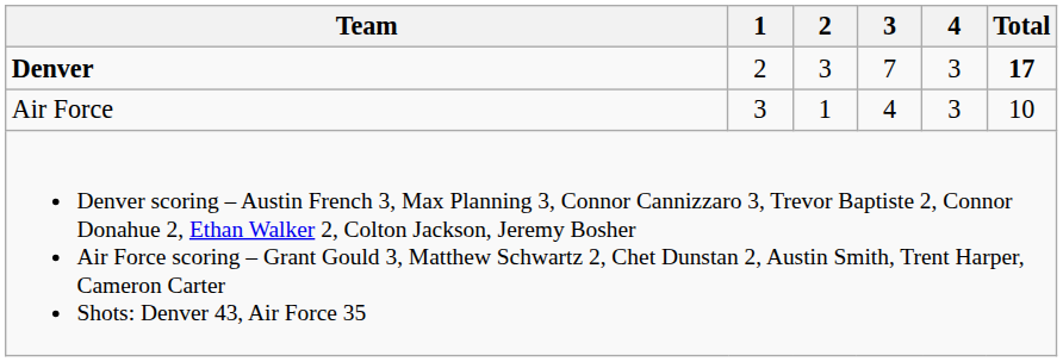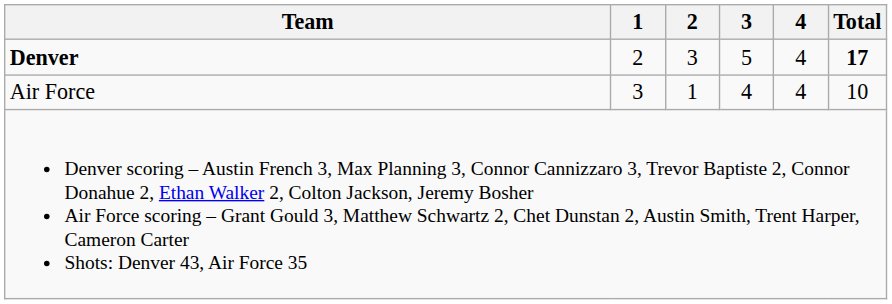Denver | 3: 7 -> 5
Denver | 4: 3 -> 4
Air Force | 4: 3 -> 4
